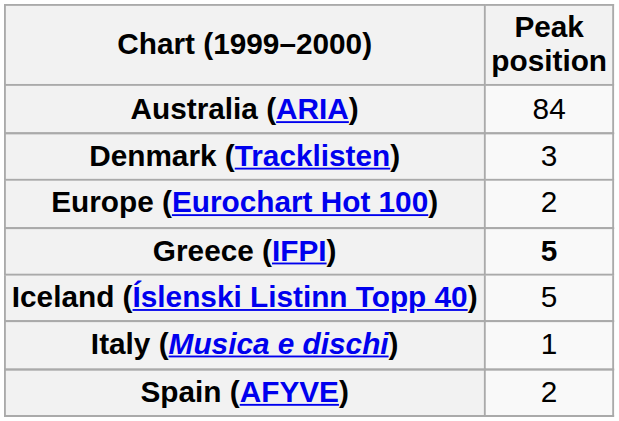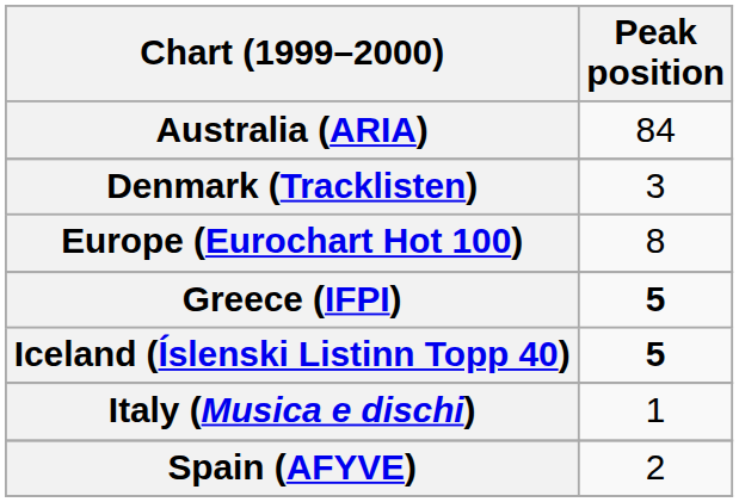Europe (Eurochart Hot 100) | Peak position: 2 -> 8
Iceland (Íslenski Listinn Topp 40) | Peak position: normal -> bold
